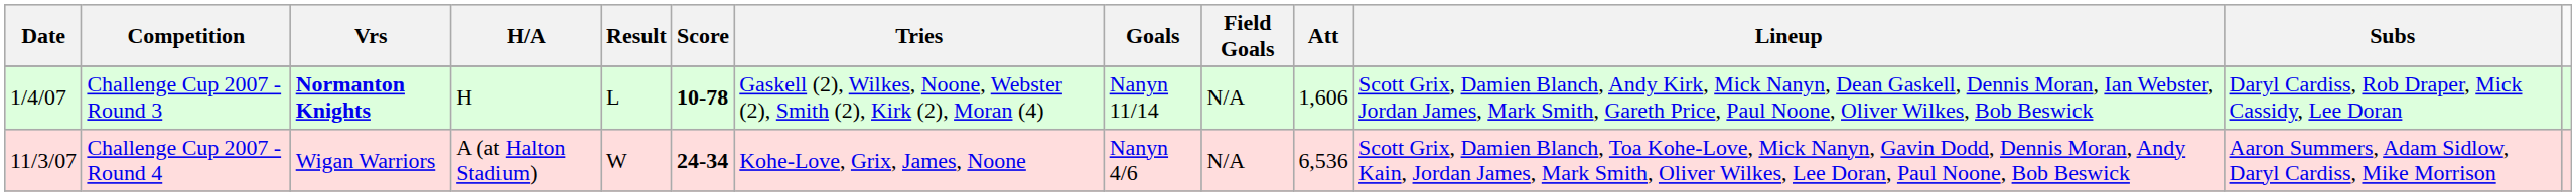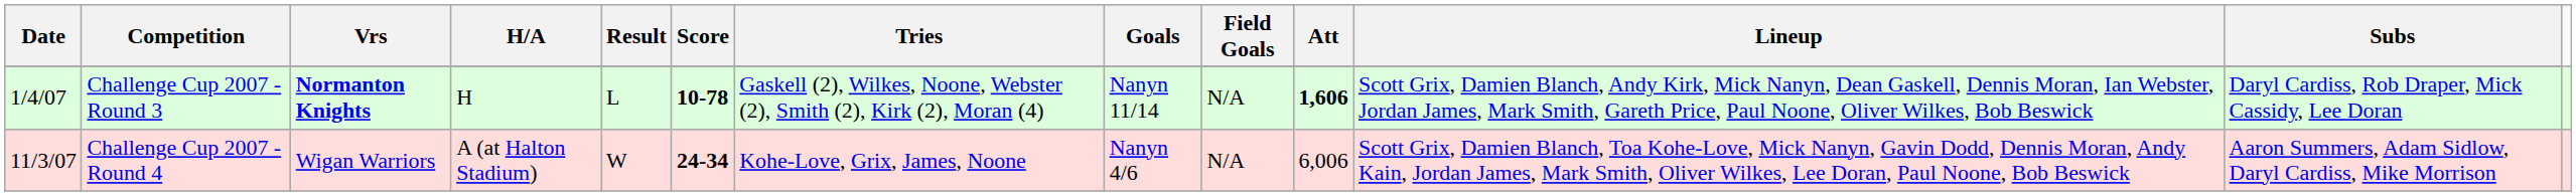Challenge Cup 2007 - Round 3 | Att: normal -> bold
Challenge Cup 2007 - Round 4 | Att: 6,536 -> 6,006
